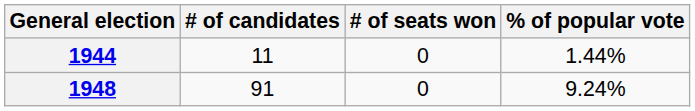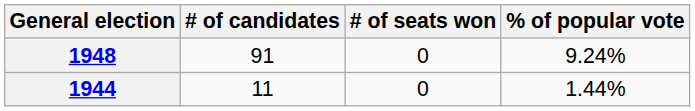rows swapped: 1944 <-> 1948
